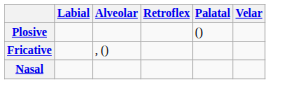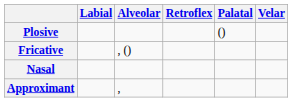+ row: Approximant | ,
